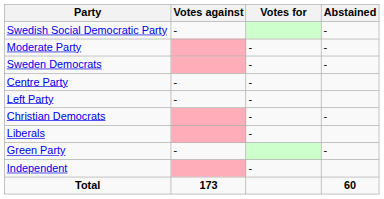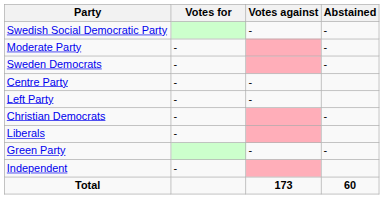columns swapped: Votes for <-> Votes against
